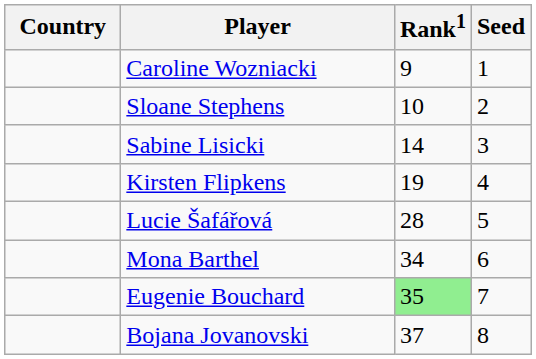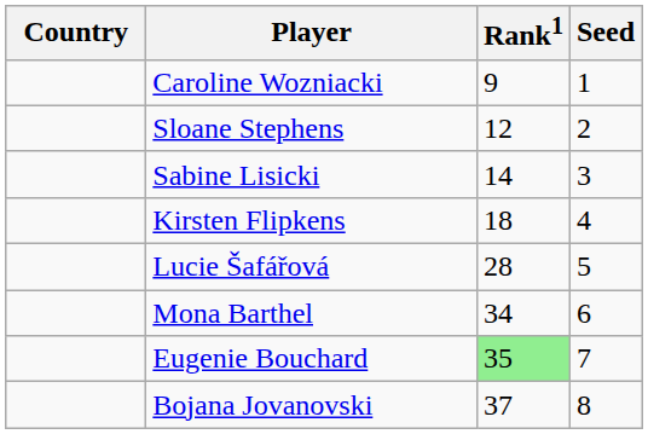Sloane Stephens | Rank1: 10 -> 12
Kirsten Flipkens | Rank1: 19 -> 18
